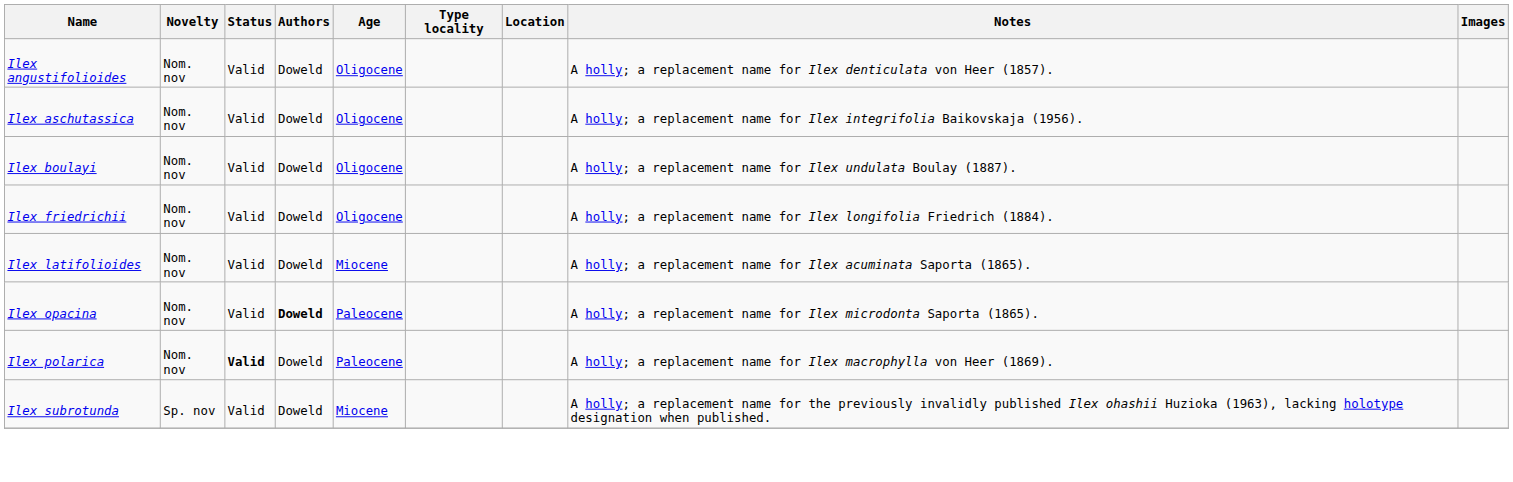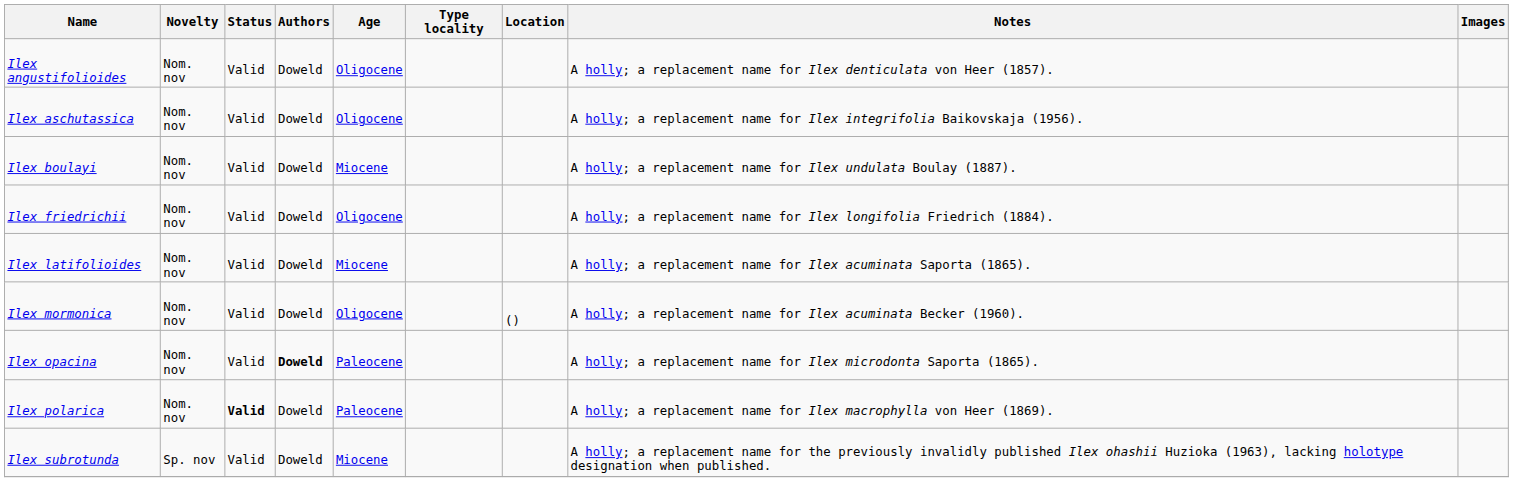Ilex boulayi | Age: Oligocene -> Miocene
+ row: Ilex mormonica | Nom. nov | Valid | Doweld | Oligocene | () | A holly; a replacement name for Ilex acuminata Becker (1960).
